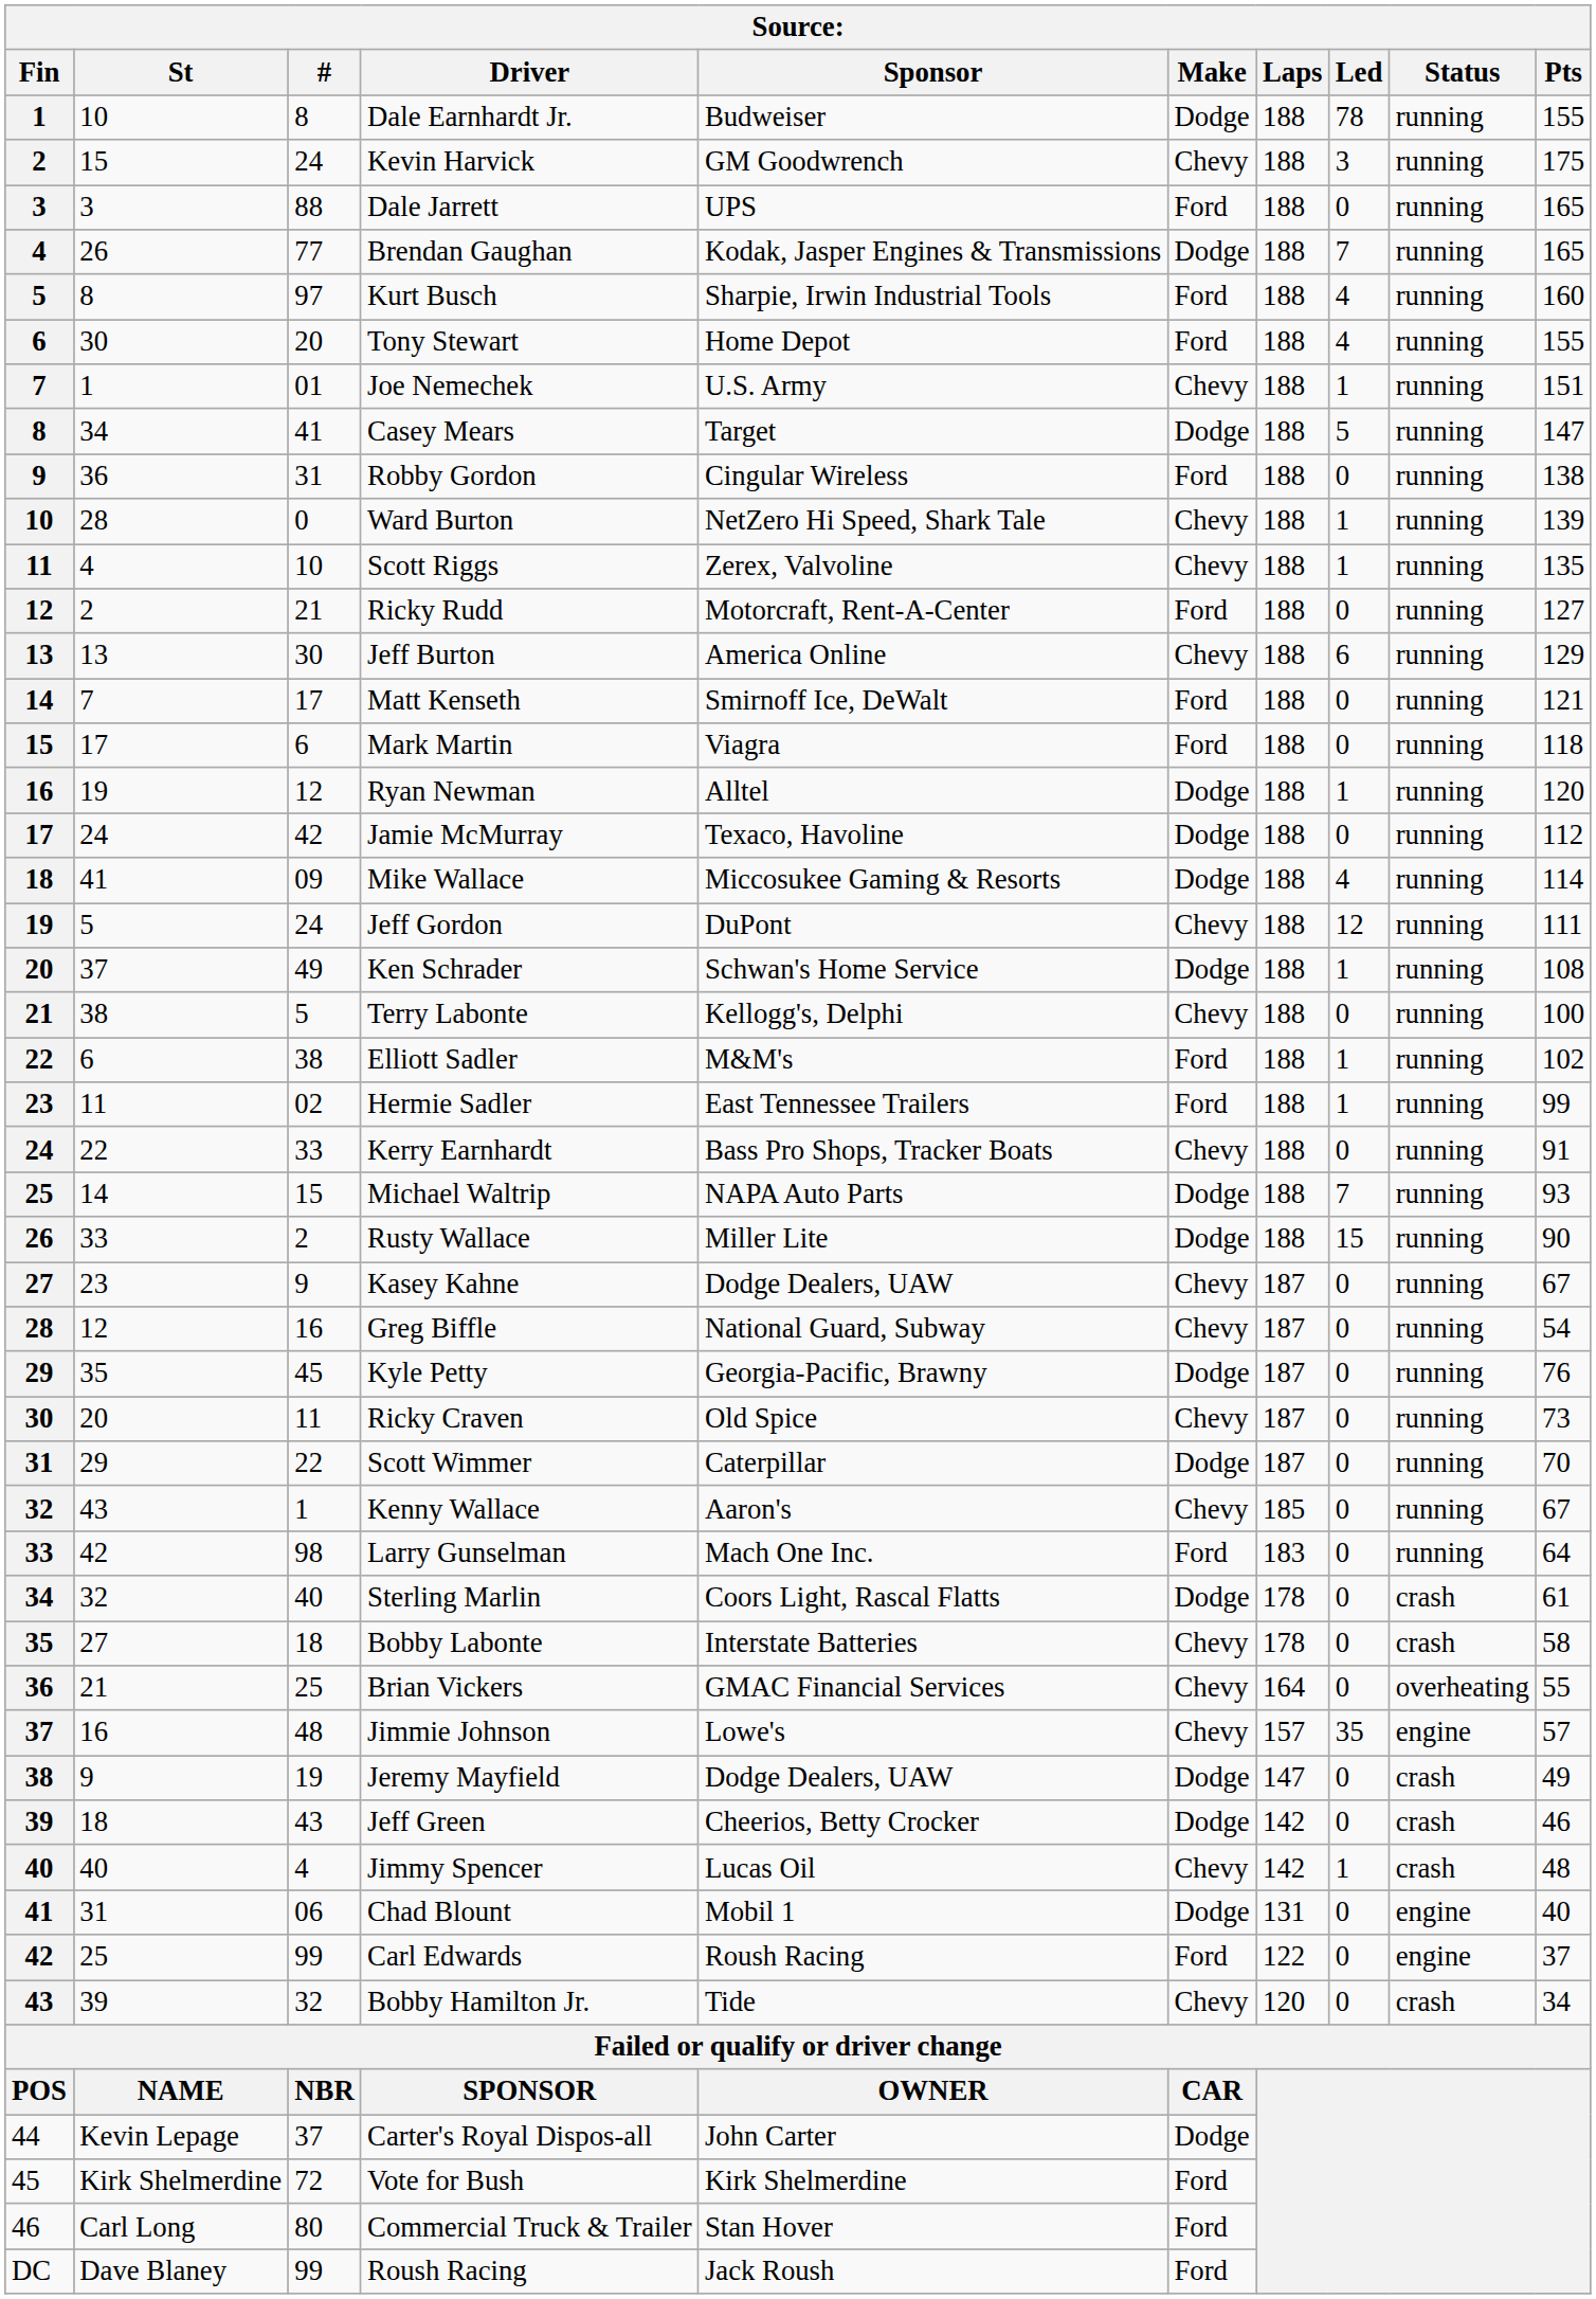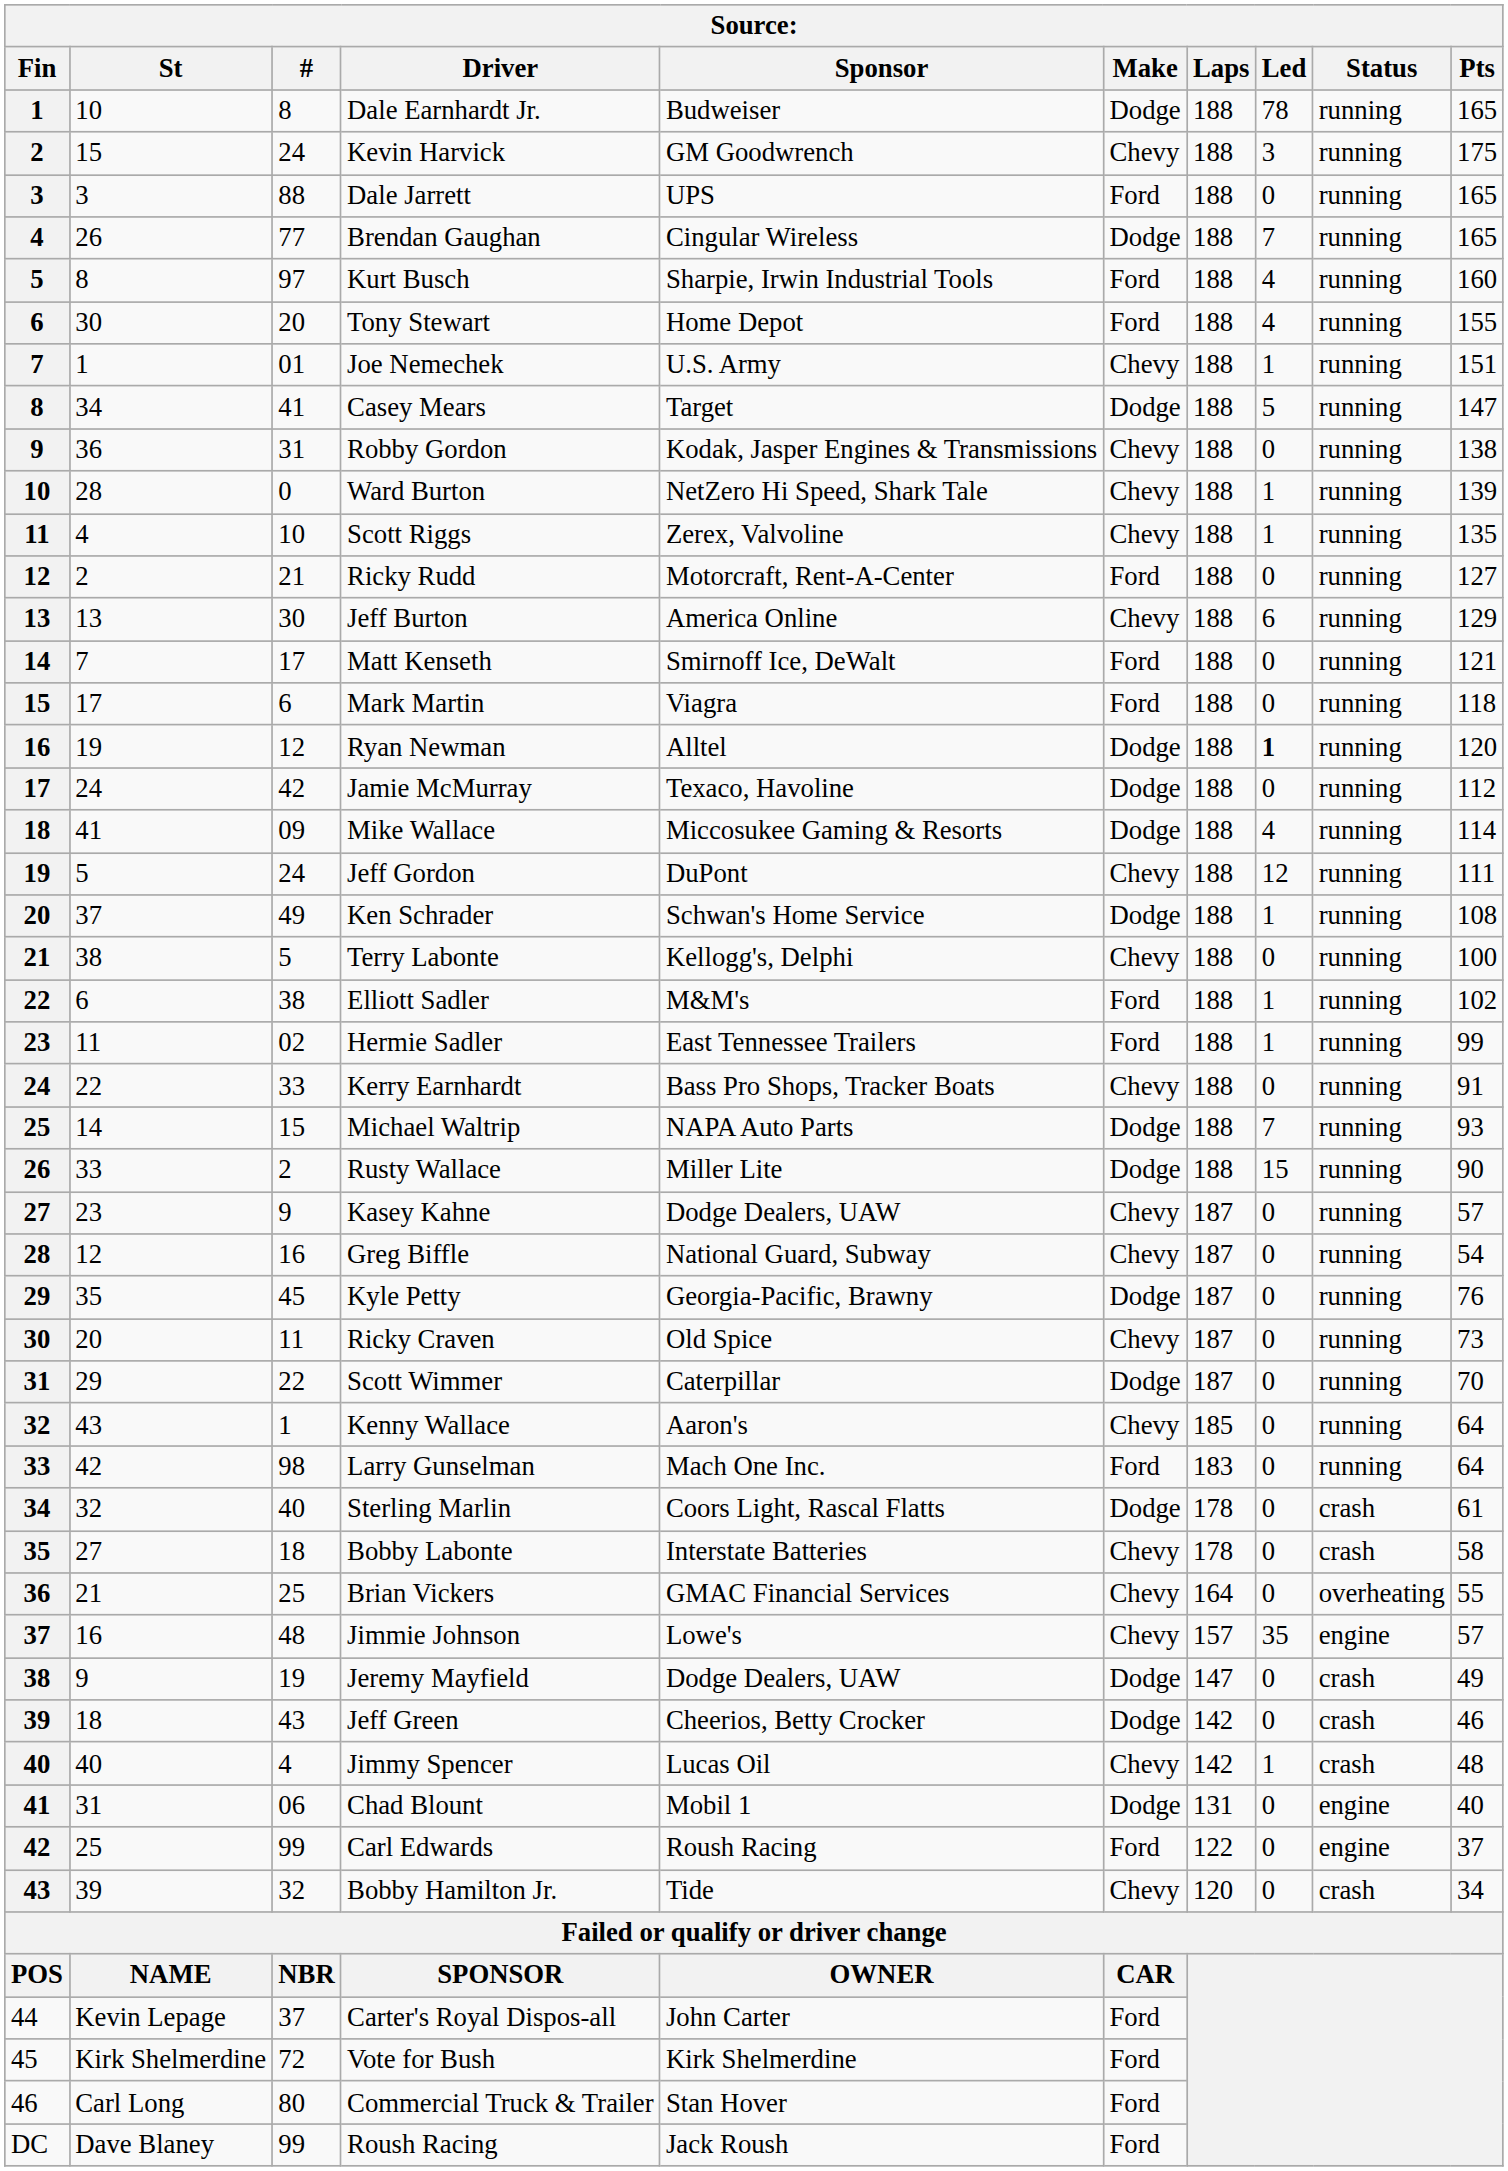Dale Earnhardt Jr. | Pts: 155 -> 165
Brendan Gaughan | Sponsor: Kodak, Jasper Engines & Transmissions -> Cingular Wireless
Robby Gordon | Sponsor: Cingular Wireless -> Kodak, Jasper Engines & Transmissions
Robby Gordon | Make: Ford -> Chevy
Ryan Newman | Led: normal -> bold
Kasey Kahne | Pts: 67 -> 57
Kenny Wallace | Pts: 67 -> 64
Carter's Royal Dispos-all | Make: Dodge -> Ford
